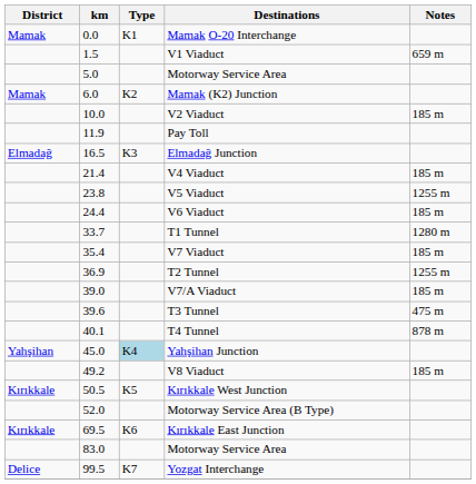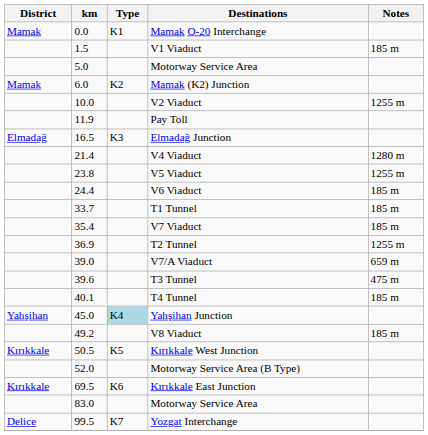V1 Viaduct | Notes: 659 m -> 185 m
V2 Viaduct | Notes: 185 m -> 1255 m
V4 Viaduct | Notes: 185 m -> 1280 m
T1 Tunnel | Notes: 1280 m -> 185 m
V7/A Viaduct | Notes: 185 m -> 659 m
T4 Tunnel | Notes: 878 m -> 185 m
